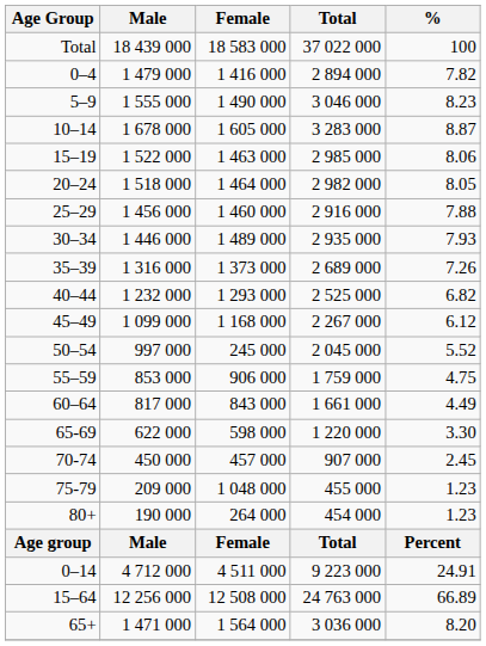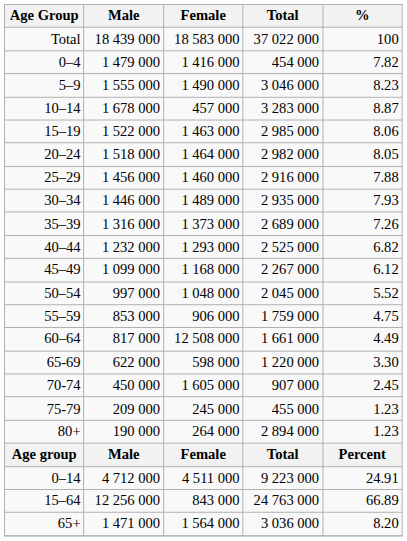0–4 | Total: 2 894 000 -> 454 000
10–14 | Female: 1 605 000 -> 457 000
50–54 | Female: 245 000 -> 1 048 000
60–64 | Female: 843 000 -> 12 508 000
70-74 | Female: 457 000 -> 1 605 000
75-79 | Female: 1 048 000 -> 245 000
80+ | Total: 454 000 -> 2 894 000
15–64 | Female: 12 508 000 -> 843 000
